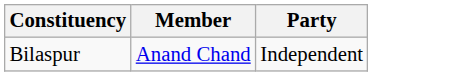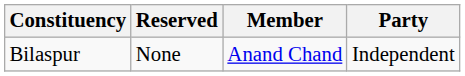+ column: Reserved | None
